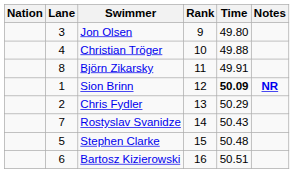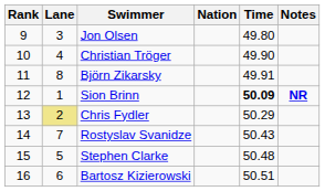columns swapped: Rank <-> Nation
Christian Tröger | Time: 49.88 -> 49.90
Chris Fydler | Lane: no background -> khaki background
